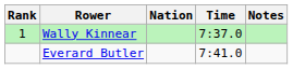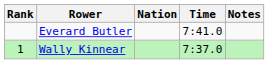rows swapped: Wally Kinnear <-> Everard Butler
